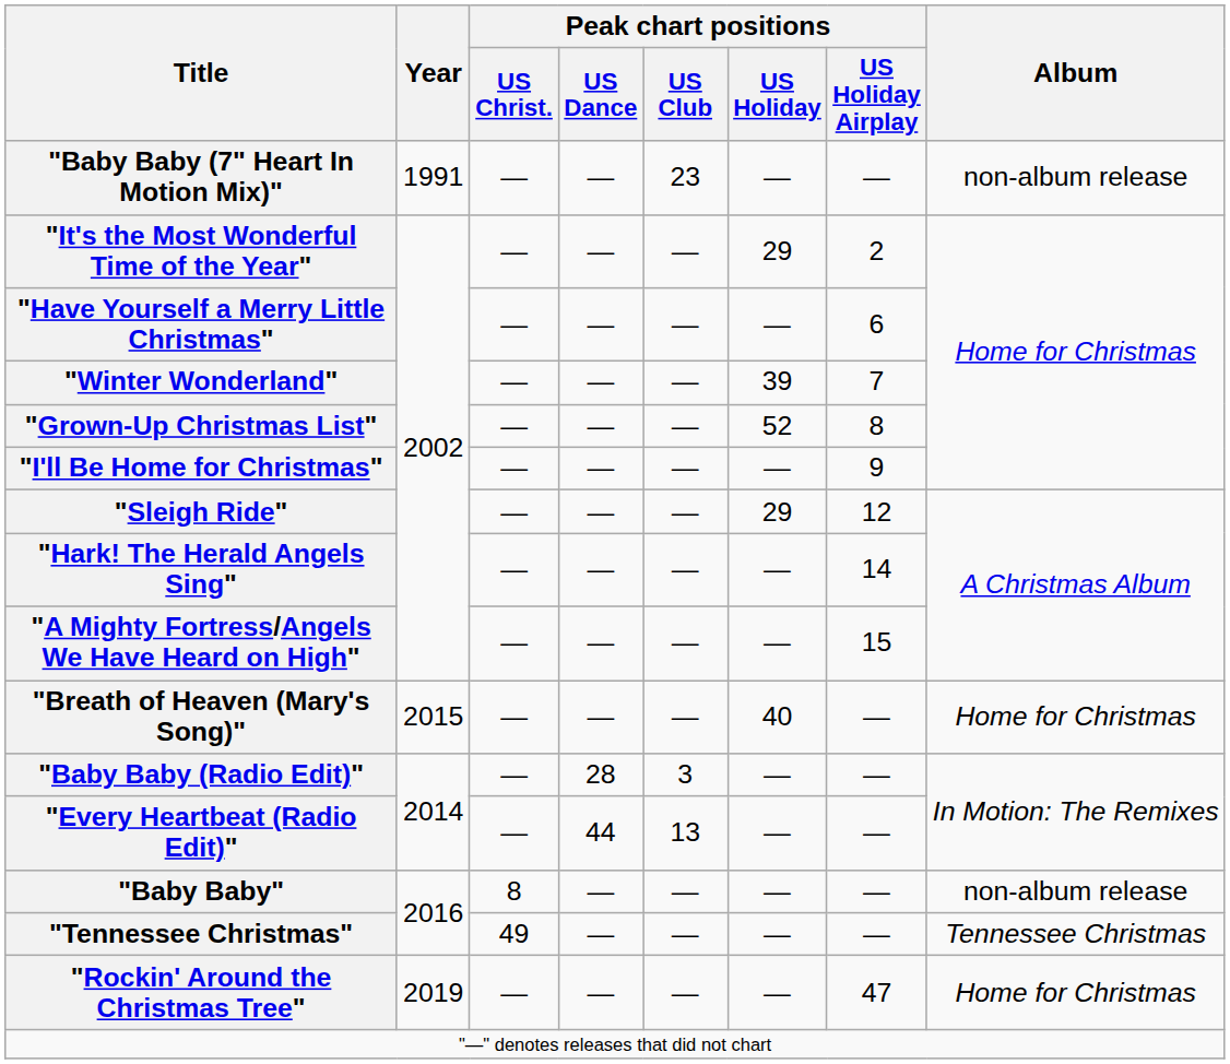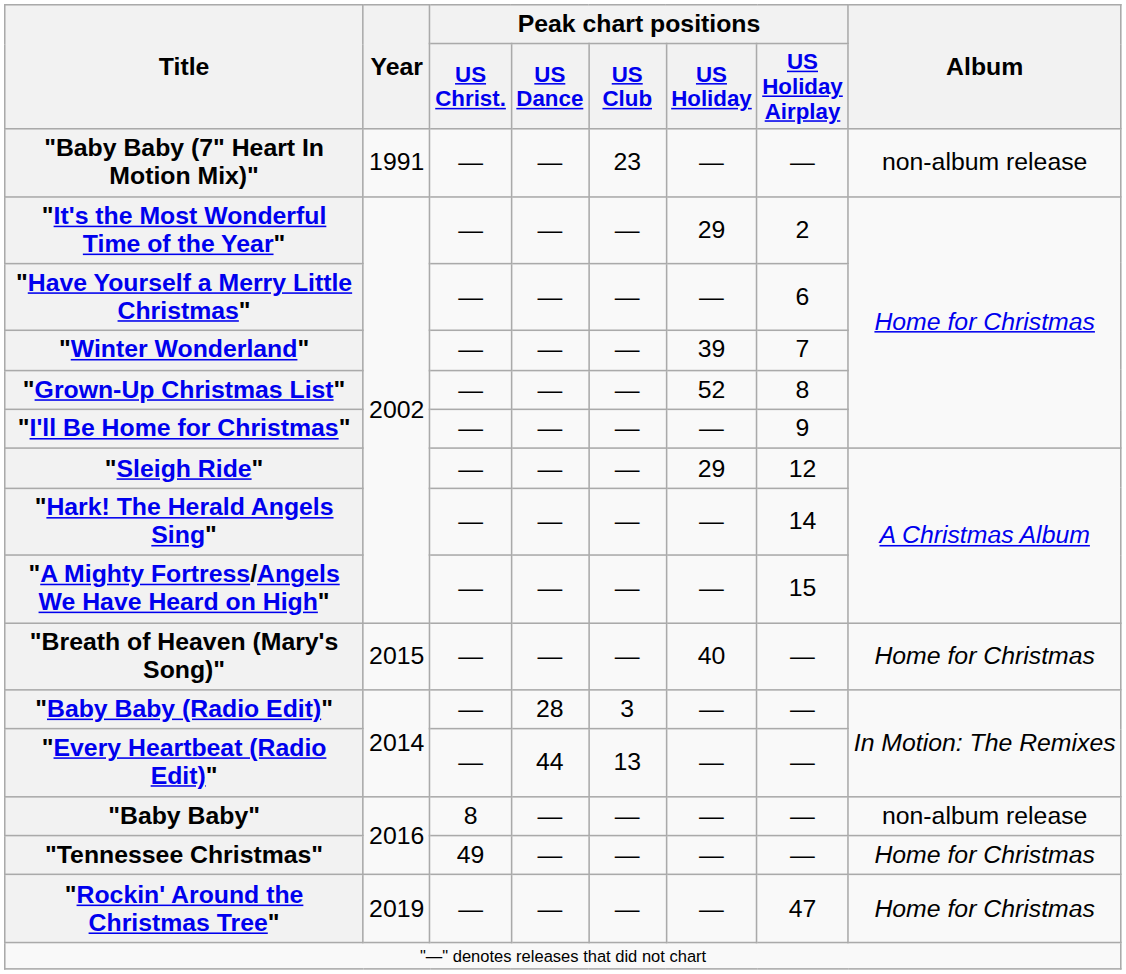"Tennessee Christmas" | Album: Tennessee Christmas -> Home for Christmas
